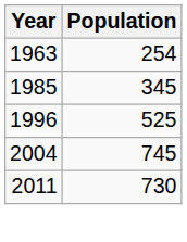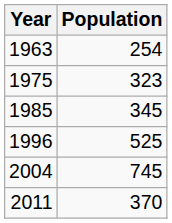+ row: 1975 | 323
2011 | Population: 730 -> 370
